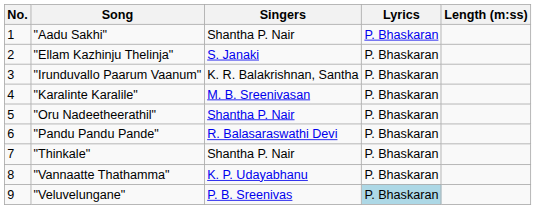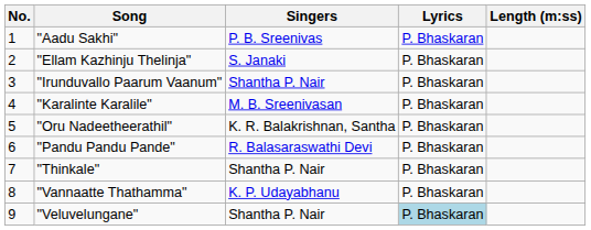"Aadu Sakhi" | Singers: Shantha P. Nair -> P. B. Sreenivas
"Irunduvallo Paarum Vaanum" | Singers: K. R. Balakrishnan, Santha -> Shantha P. Nair
"Oru Nadeetheerathil" | Singers: Shantha P. Nair -> K. R. Balakrishnan, Santha
"Veluvelungane" | Singers: P. B. Sreenivas -> Shantha P. Nair
